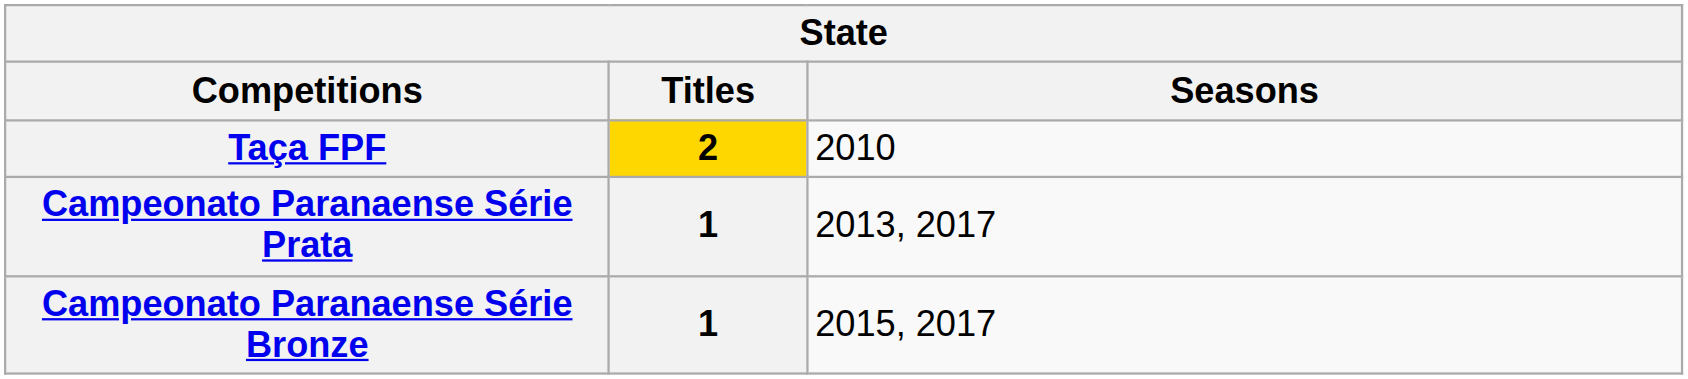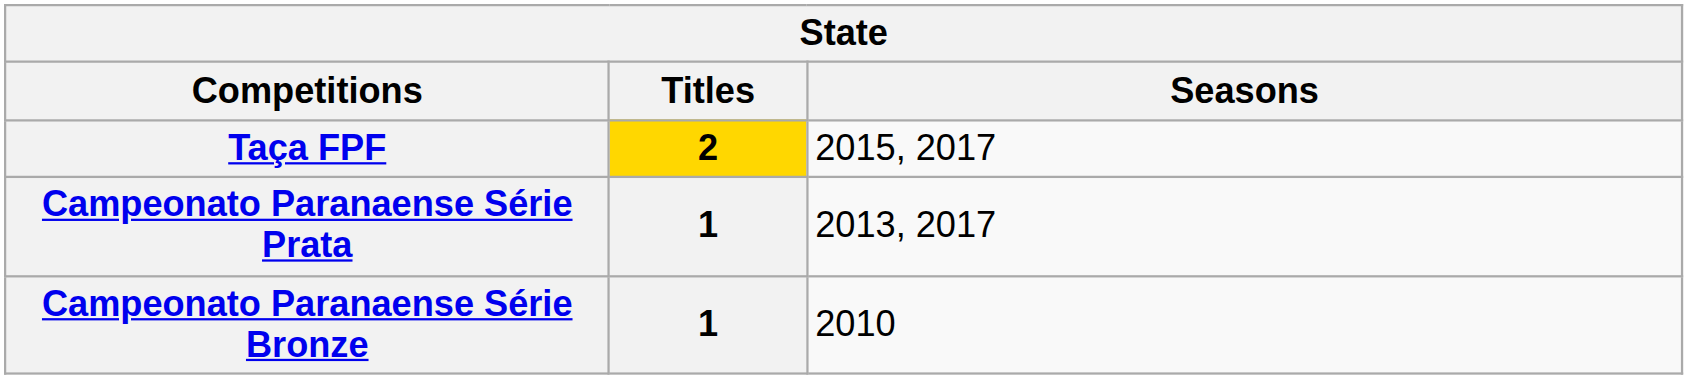Taça FPF | Seasons: 2010 -> 2015, 2017
Campeonato Paranaense Série Bronze | Seasons: 2015, 2017 -> 2010
